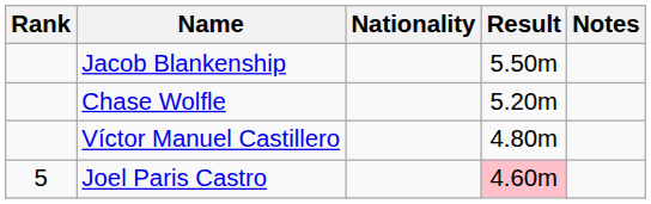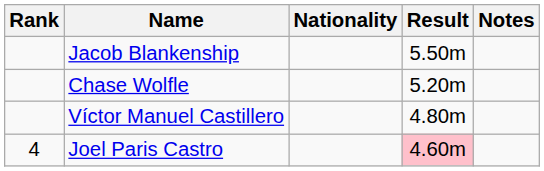Joel Paris Castro | Rank: 5 -> 4
